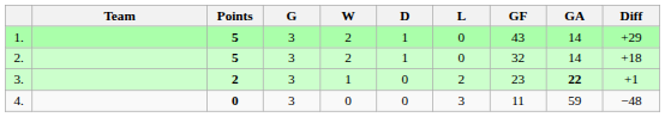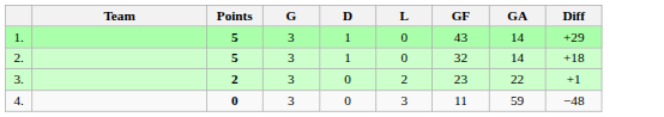- column: W | 2 | 2 | 1 | 0
3. | GA: bold -> normal
